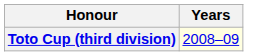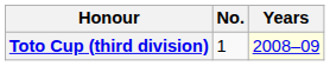+ column: No. | 1
